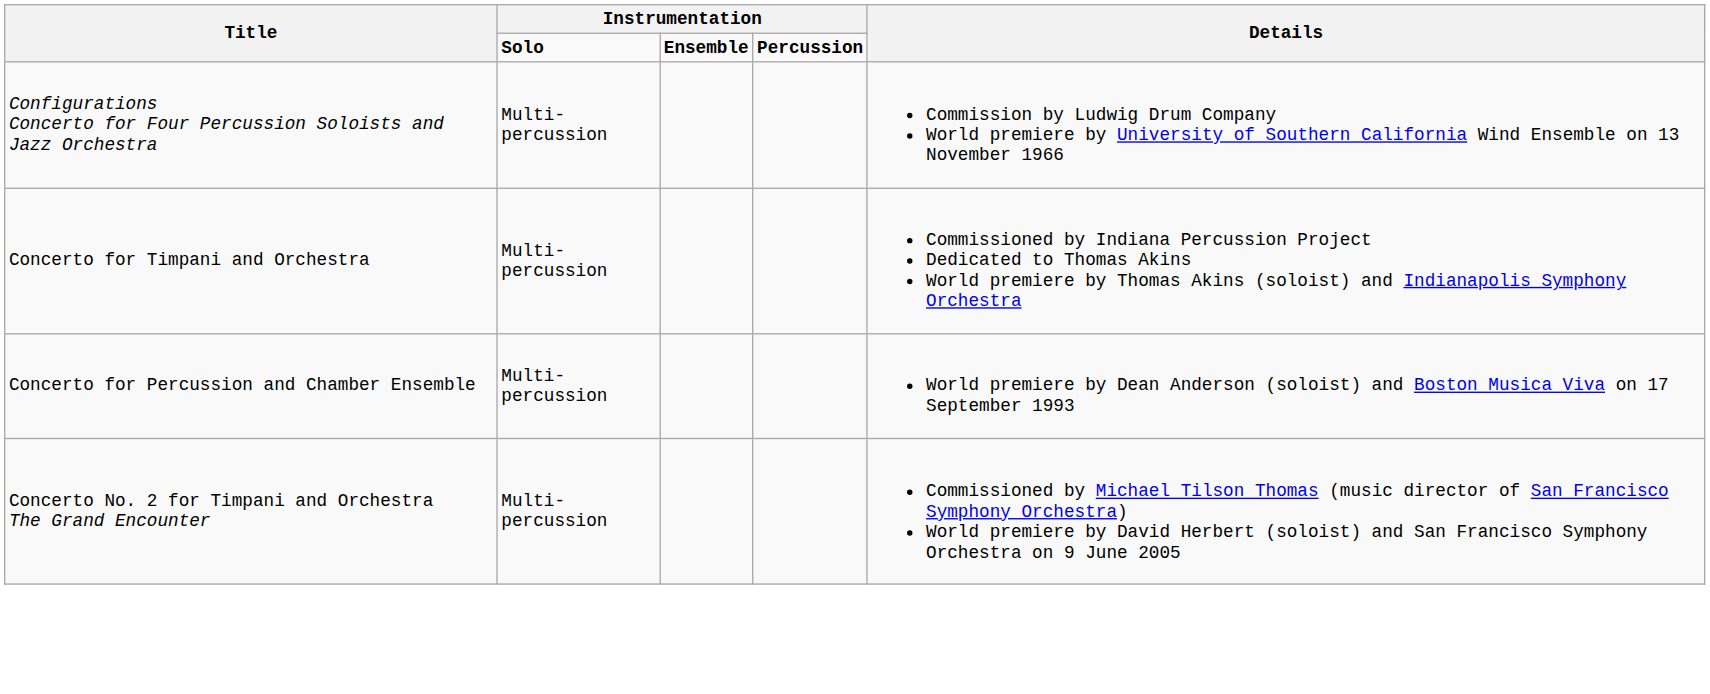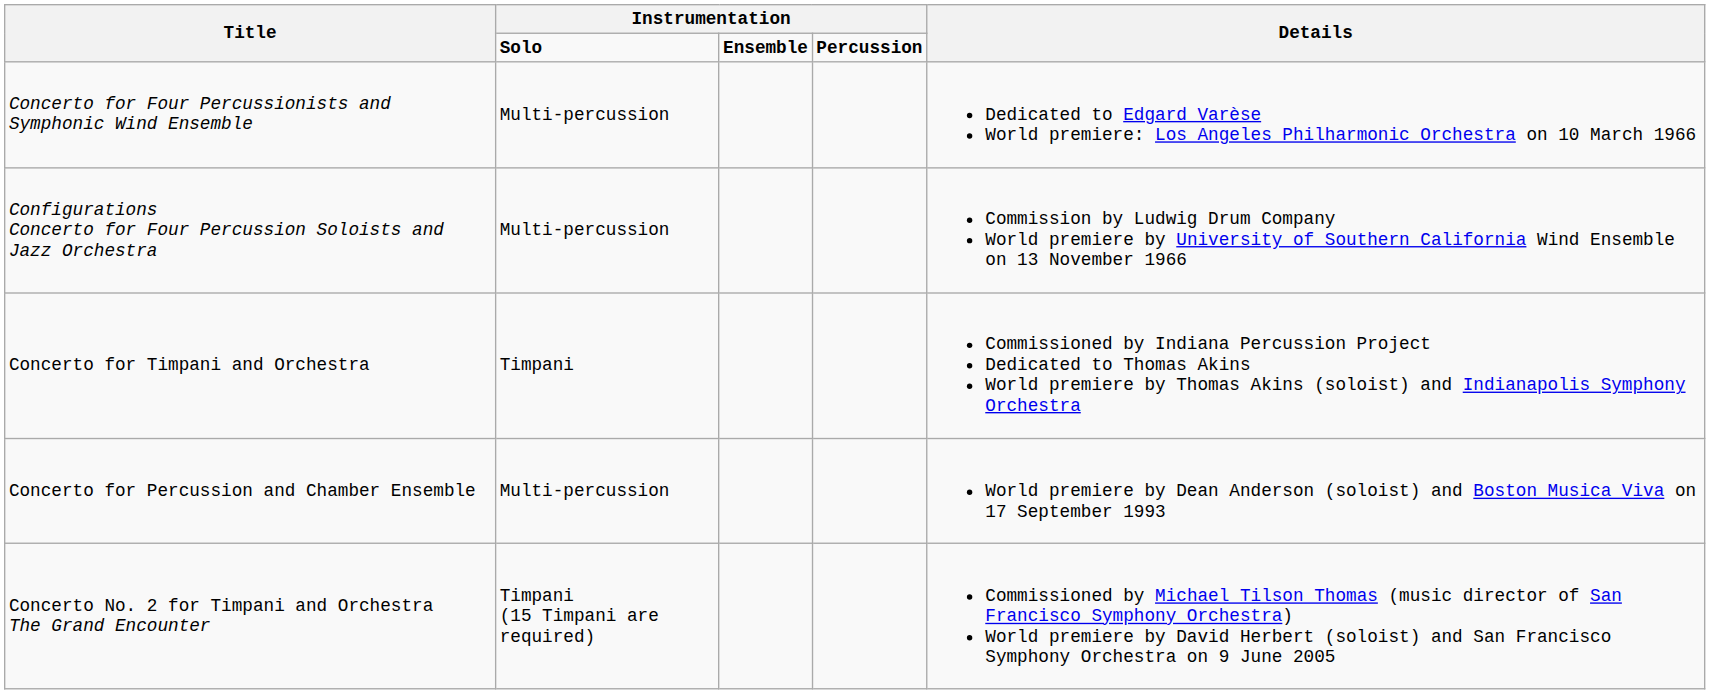+ row: Concerto for Four Percussionists and Symphonic Wind Ensemble | Multi-percussion | Dedicated to Edgard Varèse World premiere: Los Angeles Philharmonic Orchestra on 10 March 1966
Concerto for Timpani and Orchestra | column 2: Multi-percussion -> Timpani
Concerto No. 2 for Timpani and Orchestra The Grand Encounter | column 2: Multi-percussion -> Timpani (15 Timpani are required)
